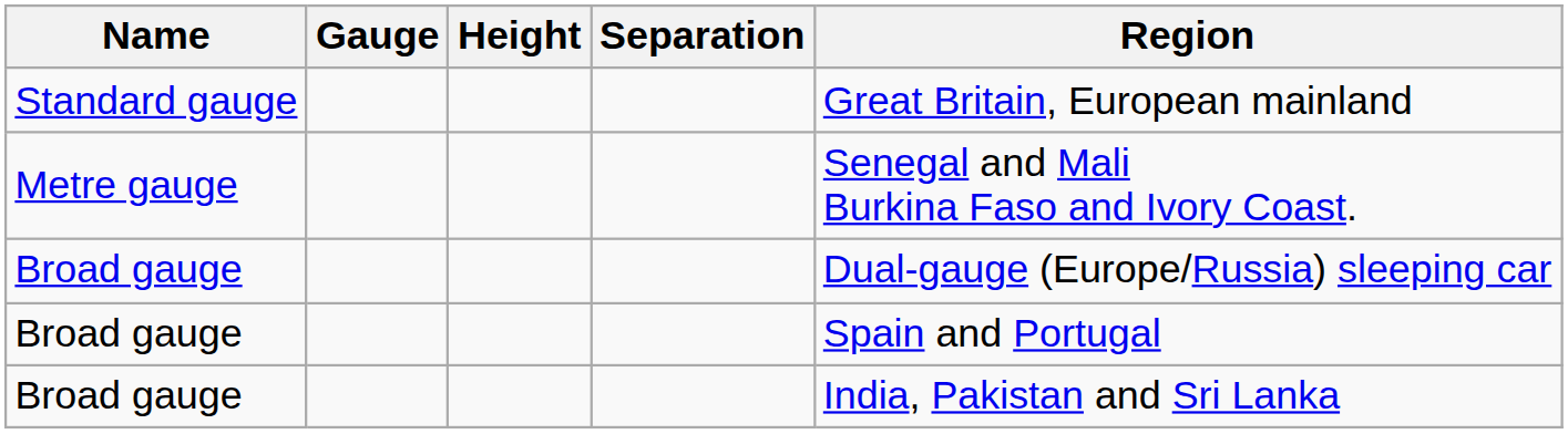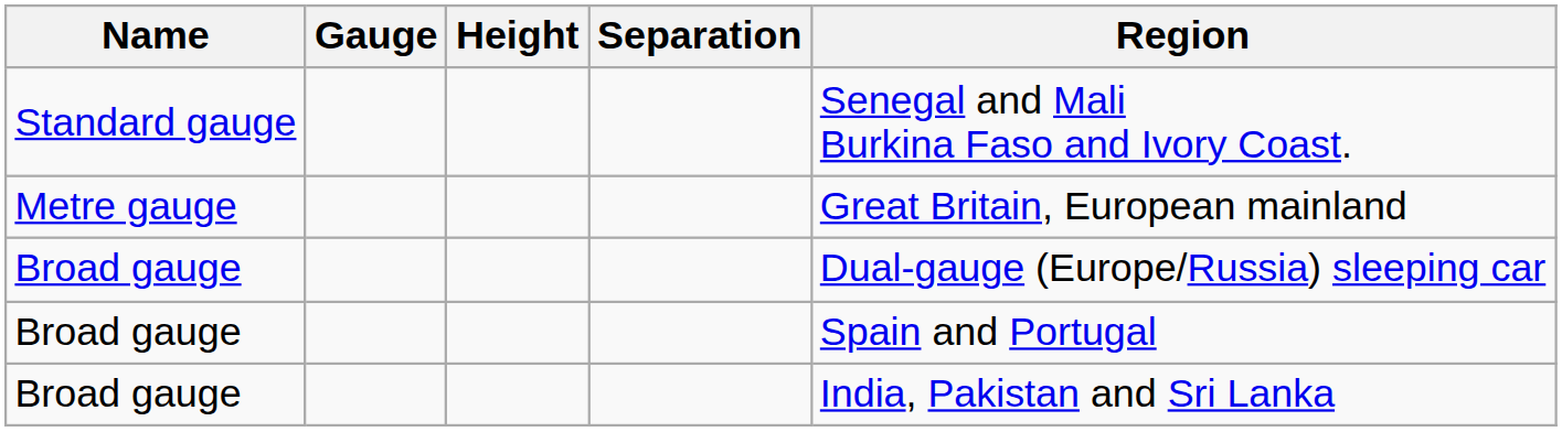Standard gauge | Region: Great Britain, European mainland -> Senegal and Mali Burkina Faso and Ivory Coast.
Metre gauge | Region: Senegal and Mali Burkina Faso and Ivory Coast. -> Great Britain, European mainland
